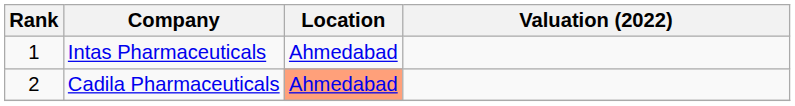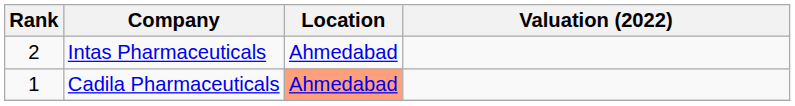Intas Pharmaceuticals | Rank: 1 -> 2
Cadila Pharmaceuticals | Rank: 2 -> 1
